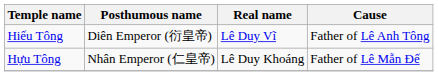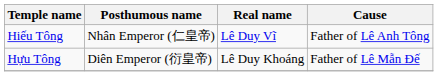Hiếu Tông | Posthumous name: Diên Emperor (衍皇帝) -> Nhân Emperor (仁皇帝)
Hựu Tông | Posthumous name: Nhân Emperor (仁皇帝) -> Diên Emperor (衍皇帝)
